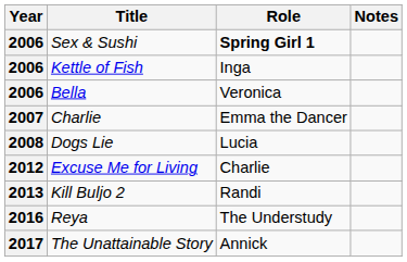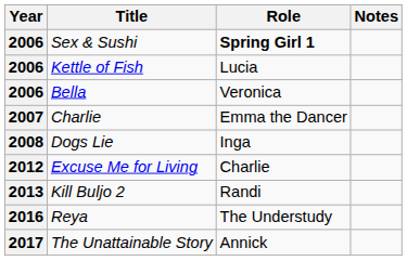Kettle of Fish | Role: Inga -> Lucia
Dogs Lie | Role: Lucia -> Inga
